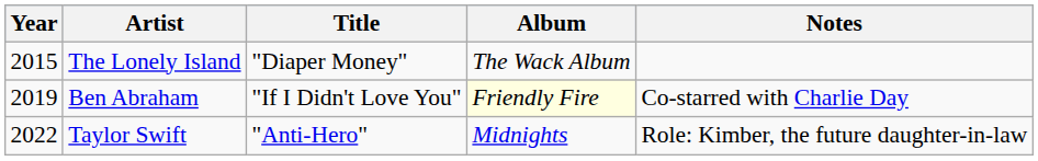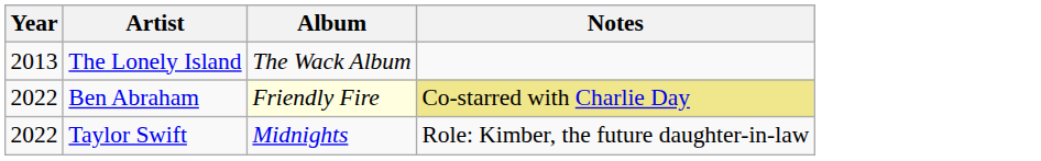- column: Title | "Diaper Money" | "If I Didn't Love You" | "Anti-Hero"
The Lonely Island | Year: 2015 -> 2013
Ben Abraham | Year: 2019 -> 2022
Ben Abraham | Notes: no background -> khaki background
